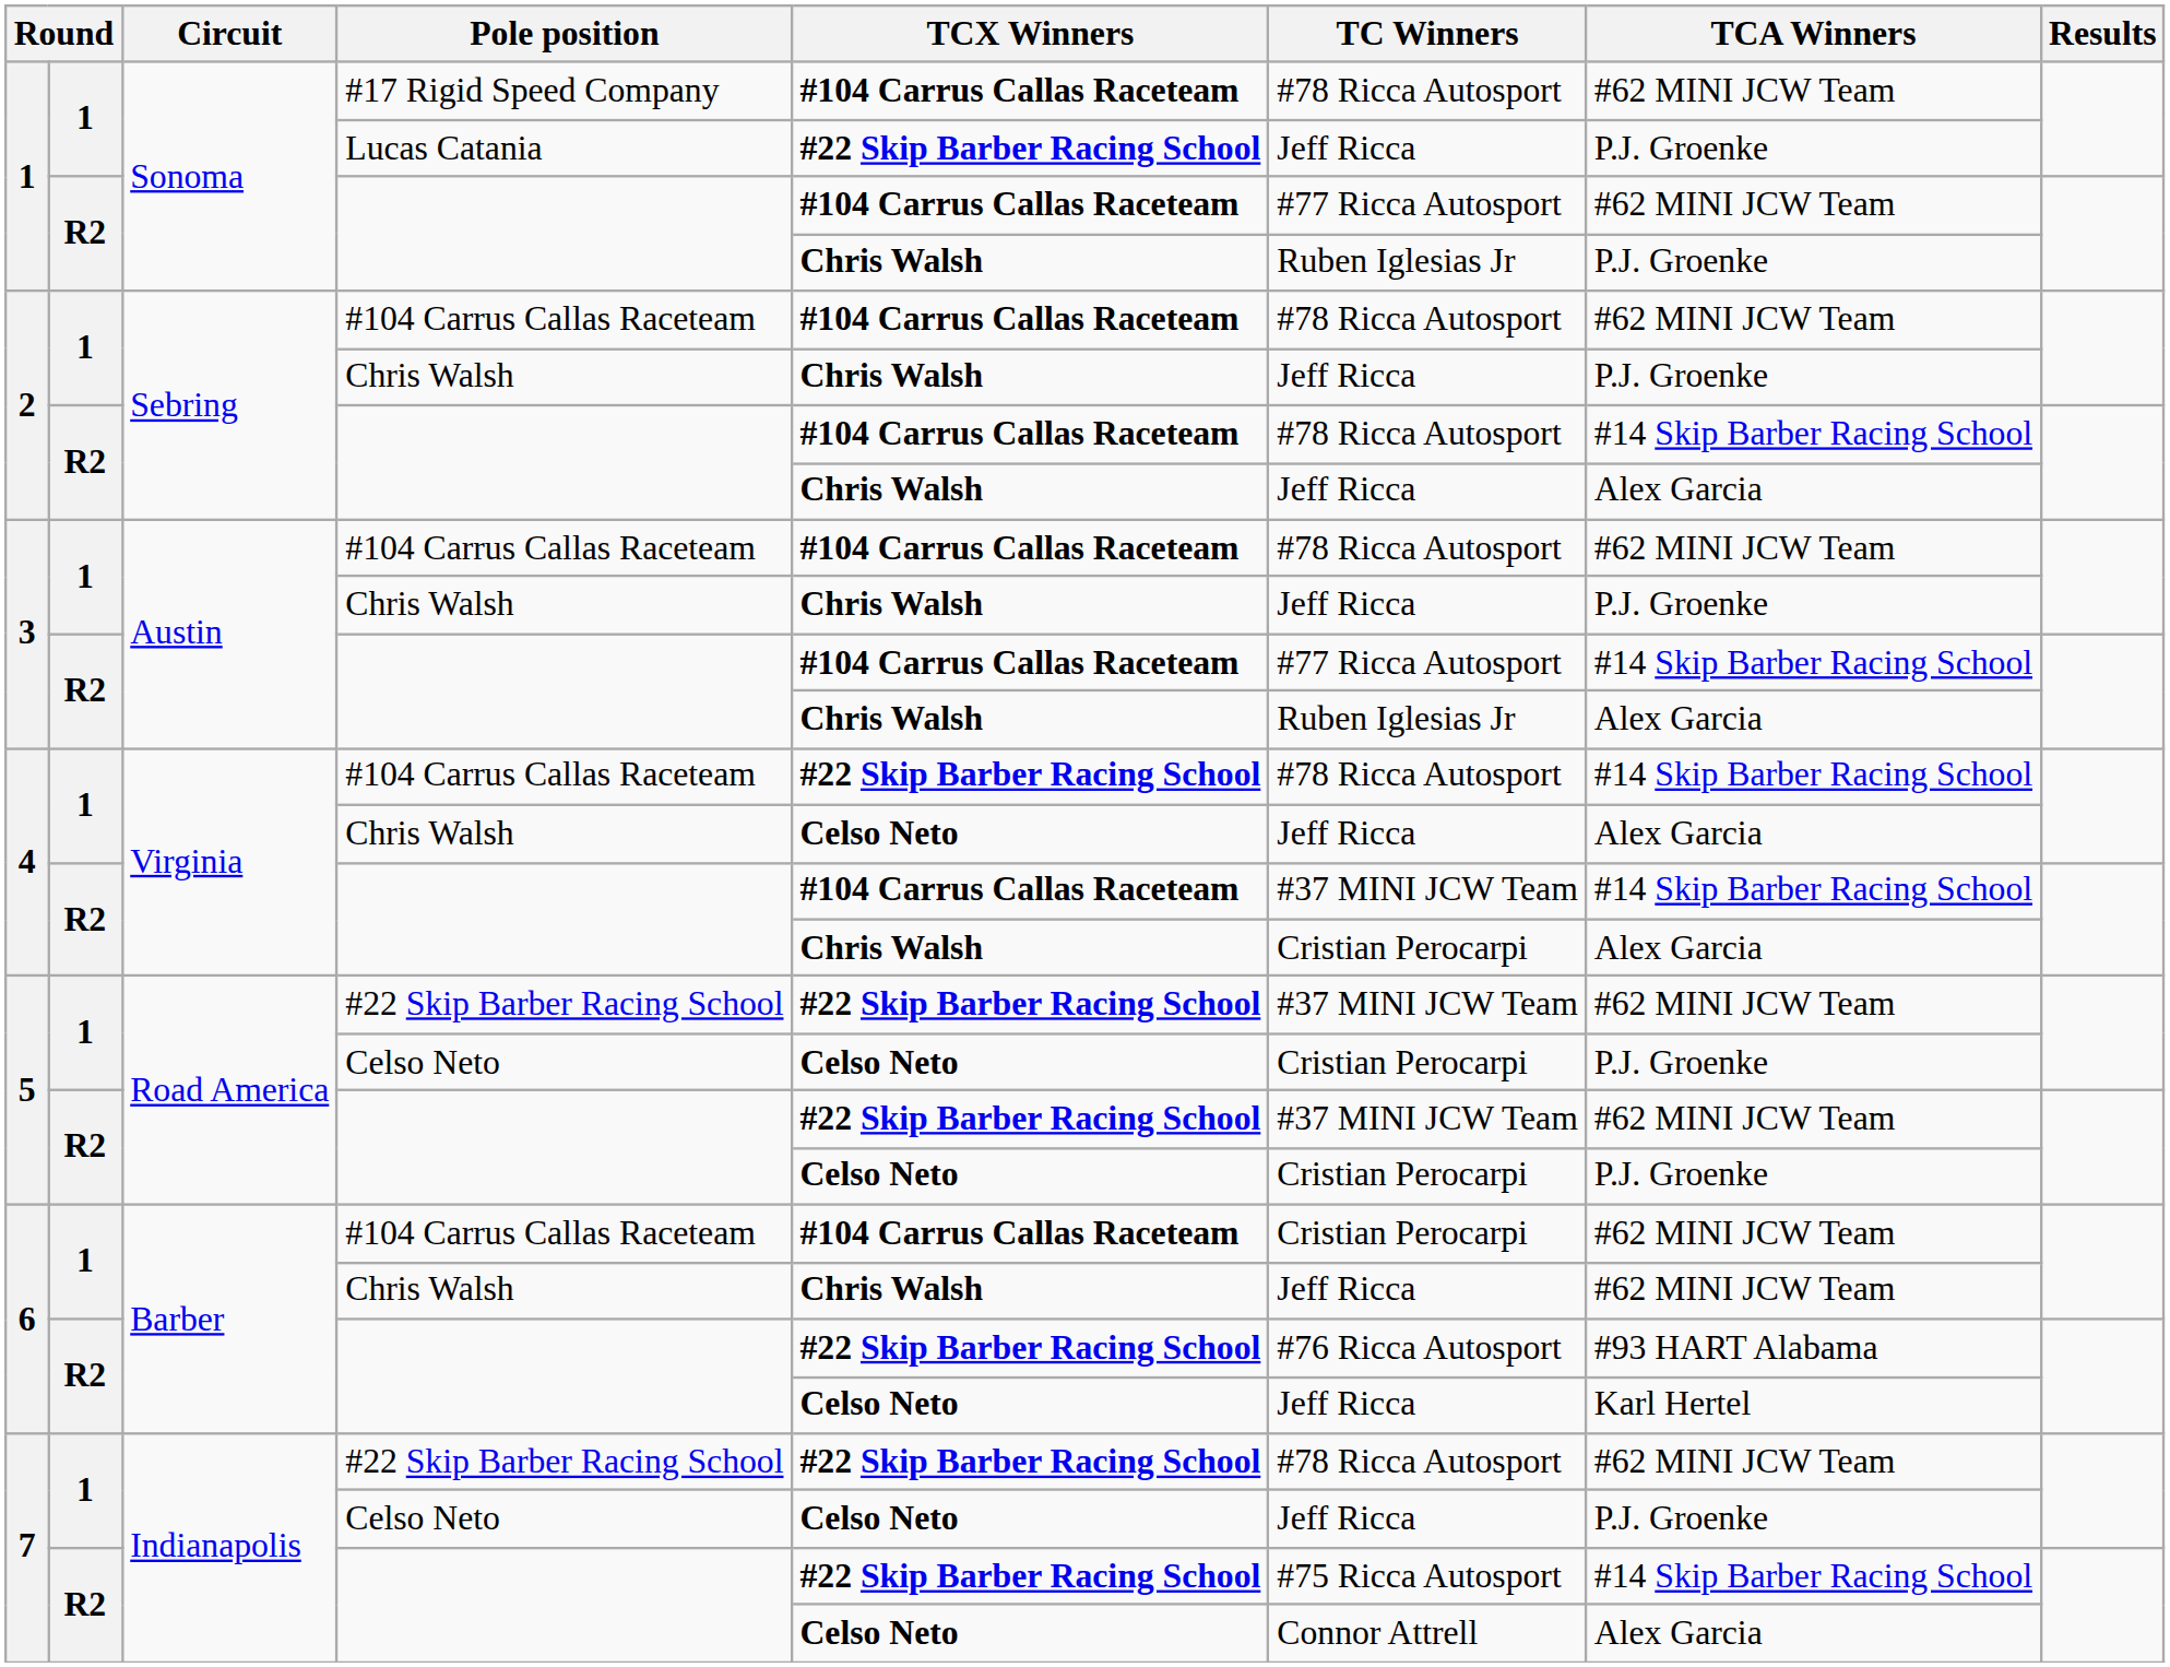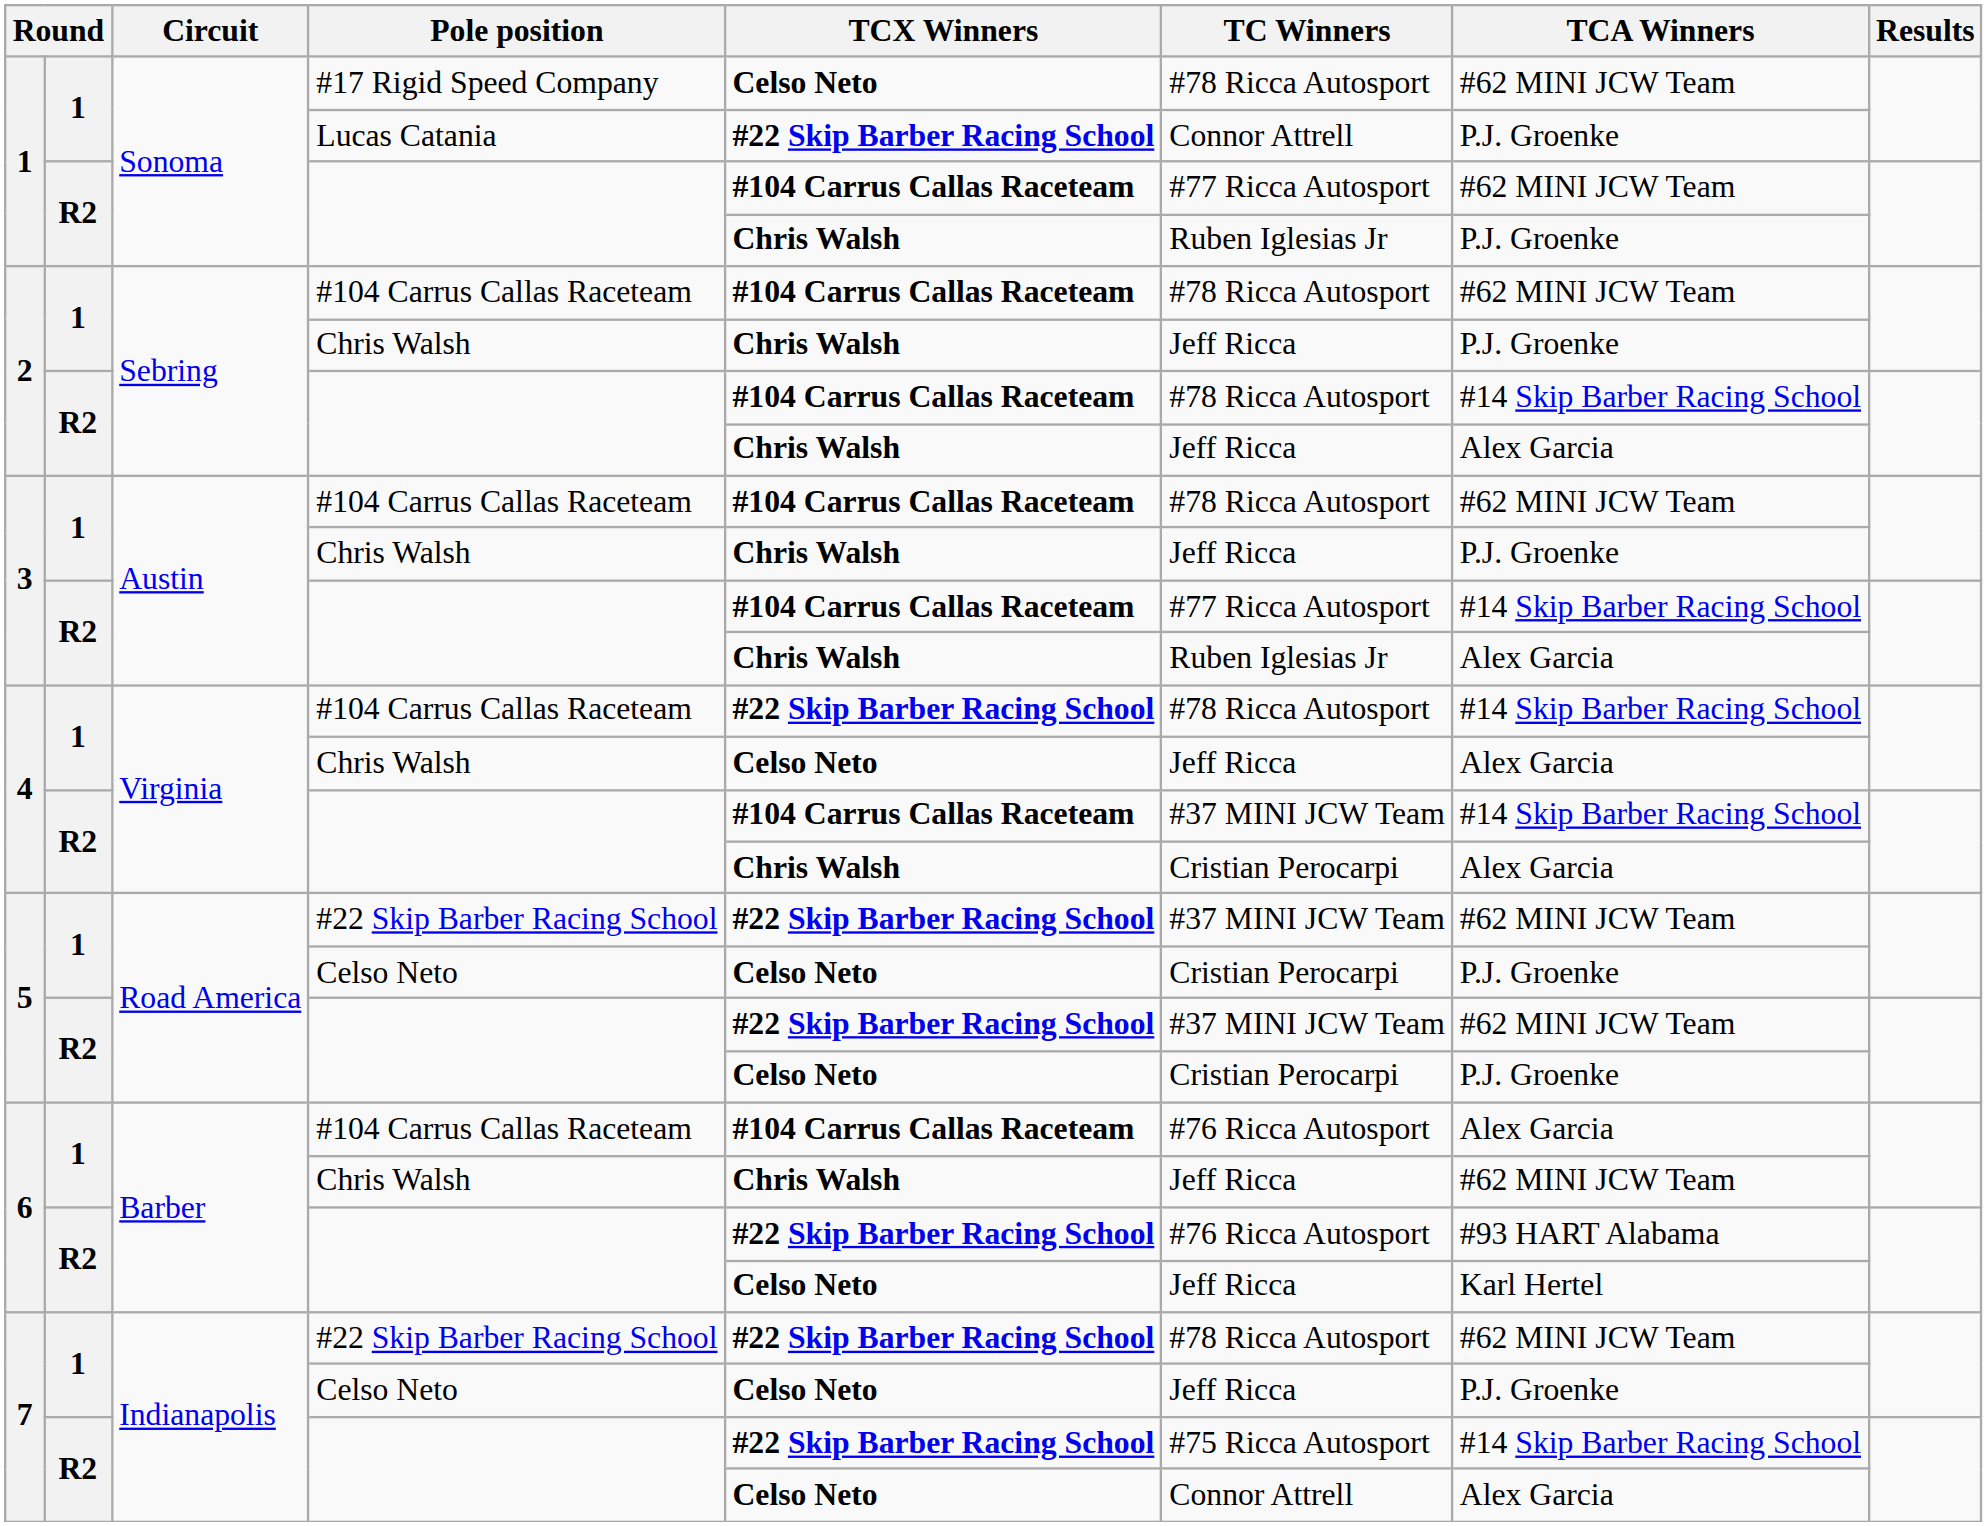1 / #17 Rigid Speed Company | TCX Winners: #104 Carrus Callas Raceteam -> Celso Neto
1 / Lucas Catania | TC Winners: Jeff Ricca -> Connor Attrell
6 / #104 Carrus Callas Raceteam | TC Winners: Cristian Perocarpi -> #76 Ricca Autosport
6 / #104 Carrus Callas Raceteam | TCA Winners: #62 MINI JCW Team -> Alex Garcia
